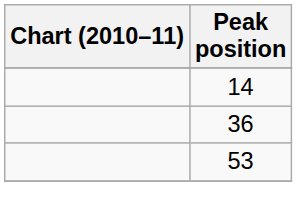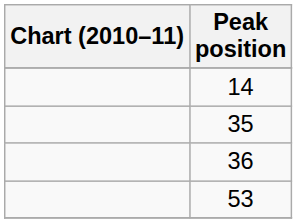+ row: 35
